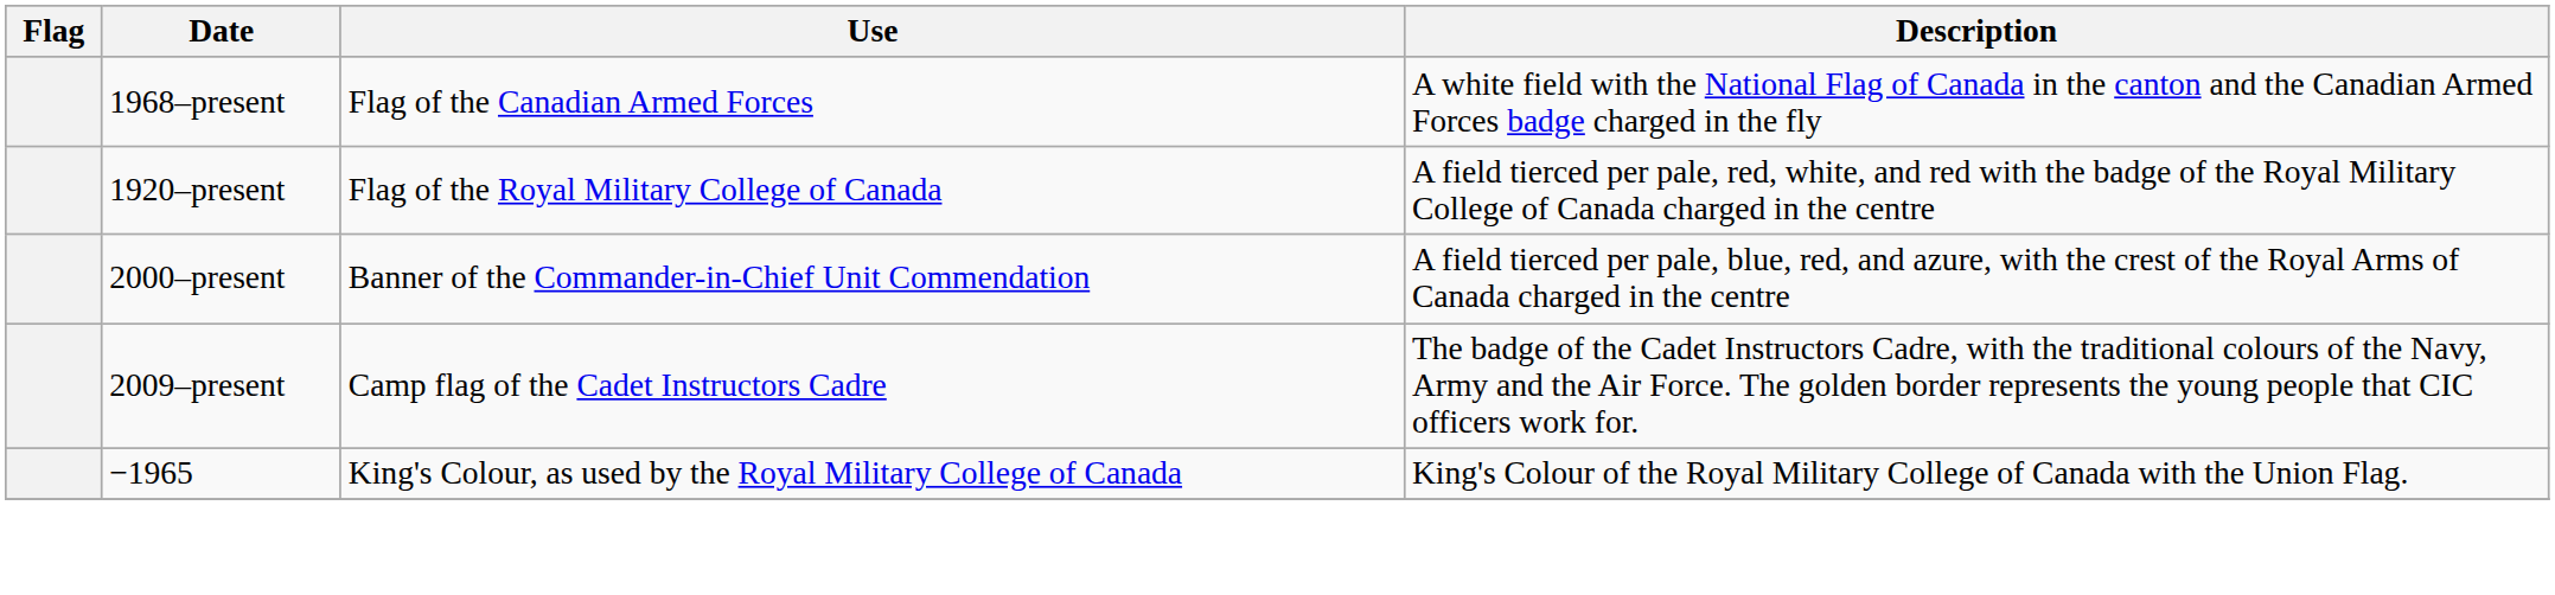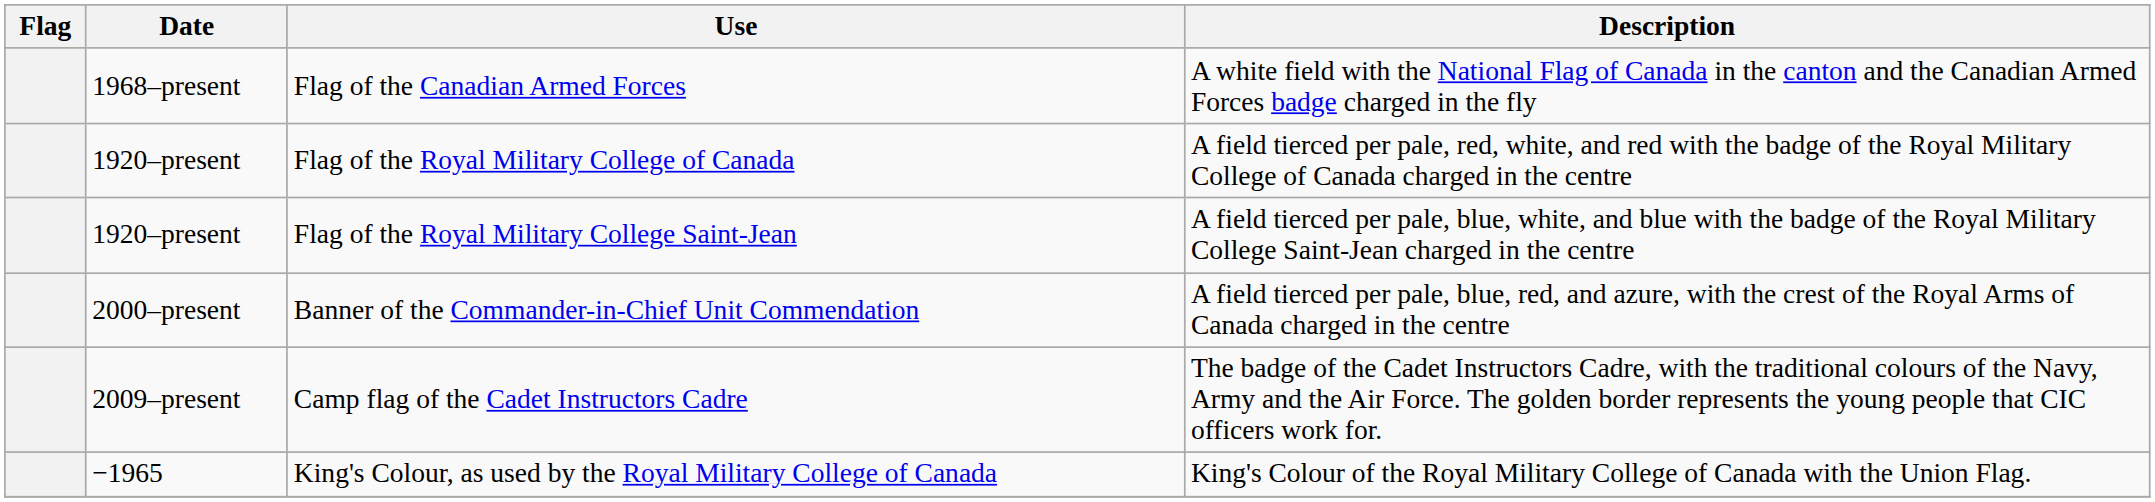+ row: 1920–present | Flag of the Royal Military College Saint-Jean | A field tierced per pale, blue, white, and blue with the badge of the Royal Military College Saint-Jean charged in the centre
